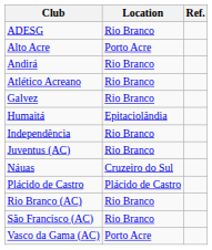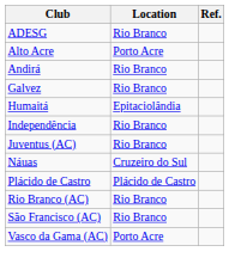- row: Atlético Acreano | Rio Branco
